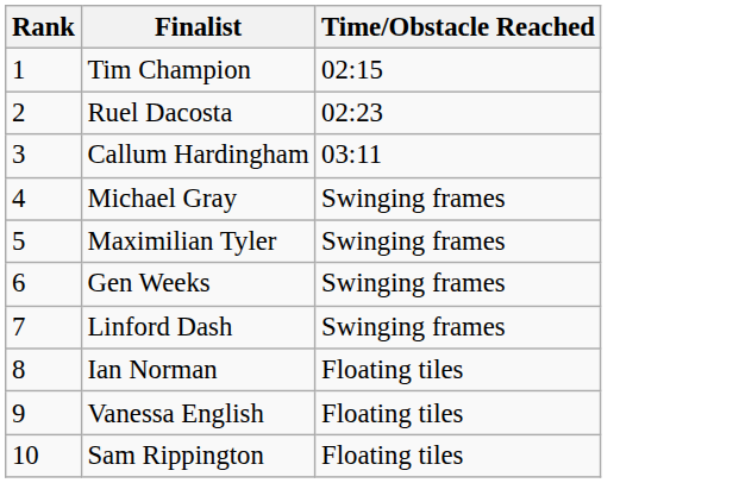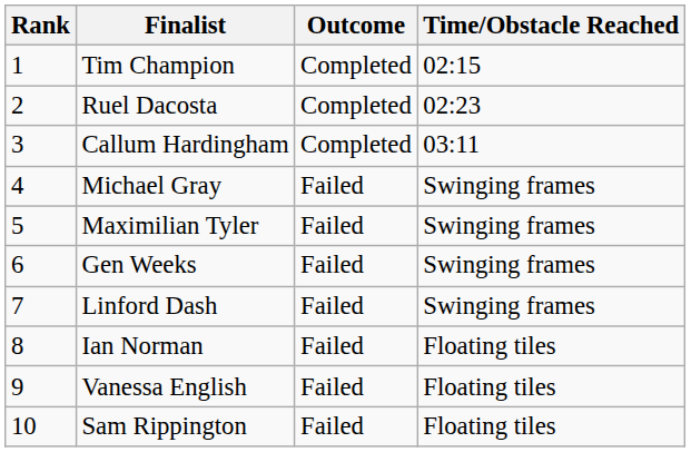+ column: Outcome | Completed | Completed | Completed | Failed | Failed | Failed | Failed | Failed | Failed | Failed
